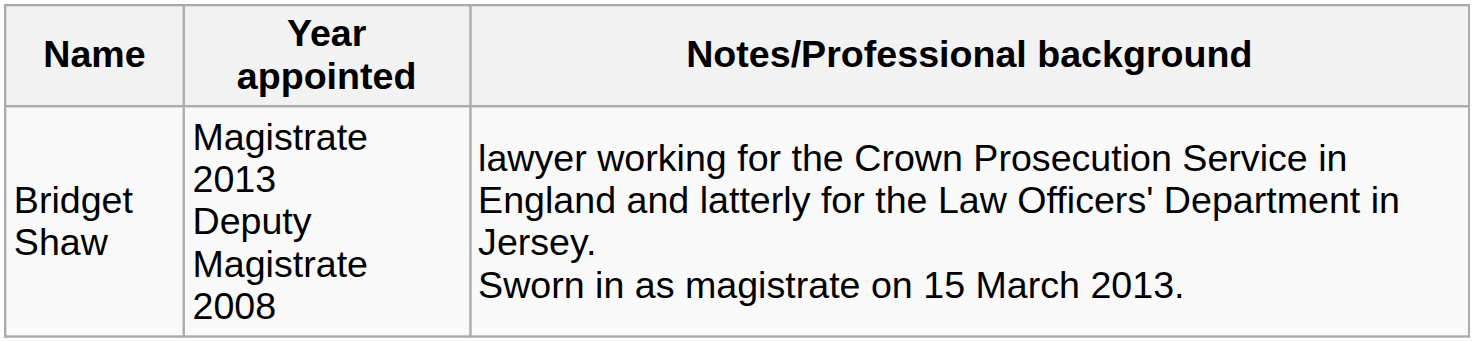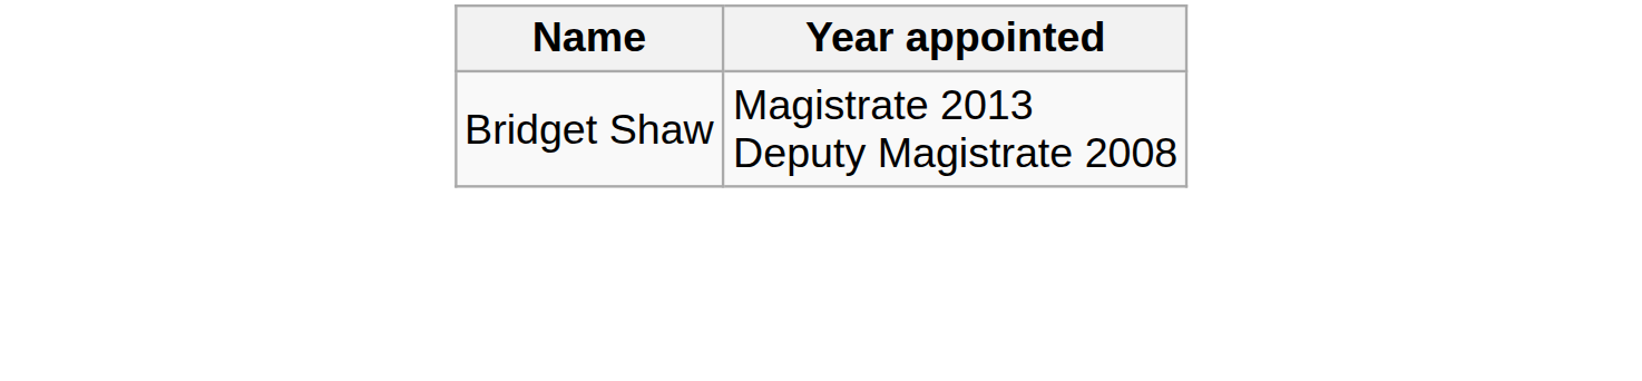- column: Notes/Professional background | lawyer working for the Crown Prosecution Service in England and latterly for the Law Officers' Department in Jersey. Sworn in as magistrate on 15 March 2013.
